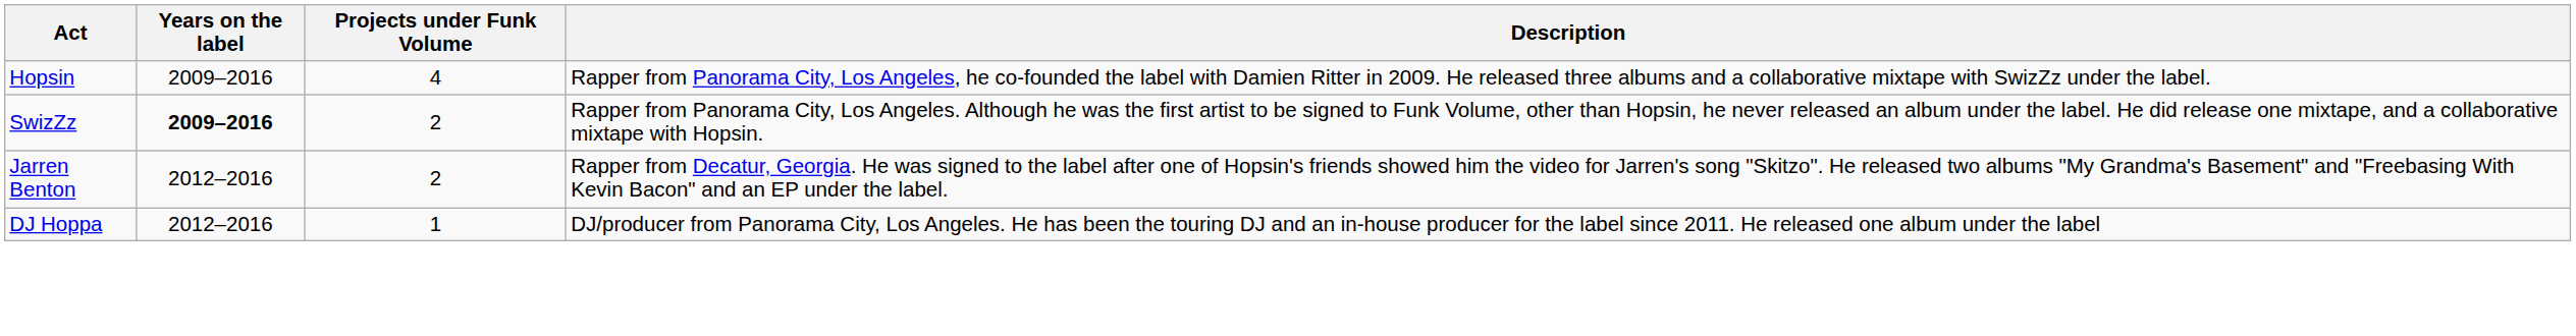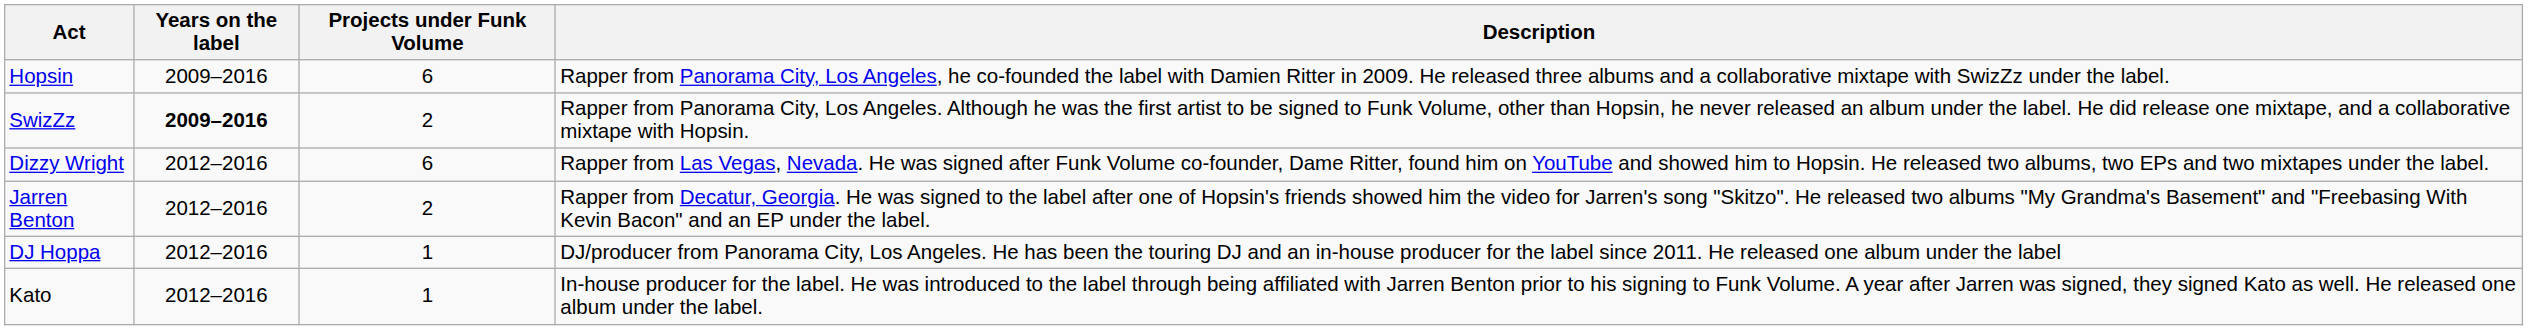Hopsin | Projects under Funk Volume: 4 -> 6
+ row: Dizzy Wright | 2012–2016 | 6 | Rapper from Las Vegas, Nevada. He was signed after Funk Volume co-founder, Dame Ritter, found him on YouTube and showed him to Hopsin. He released two albums, two EPs and two mixtapes under the label.
+ row: Kato | 2012–2016 | 1 | In-house producer for the label. He was introduced to the label through being affiliated with Jarren Benton prior to his signing to Funk Volume. A year after Jarren was signed, they signed Kato as well. He released one album under the label.
